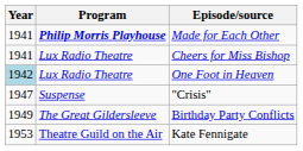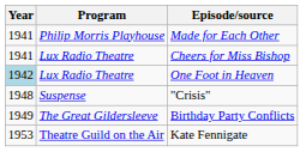Made for Each Other | Program: bold -> normal
"Crisis" | Year: 1947 -> 1948
